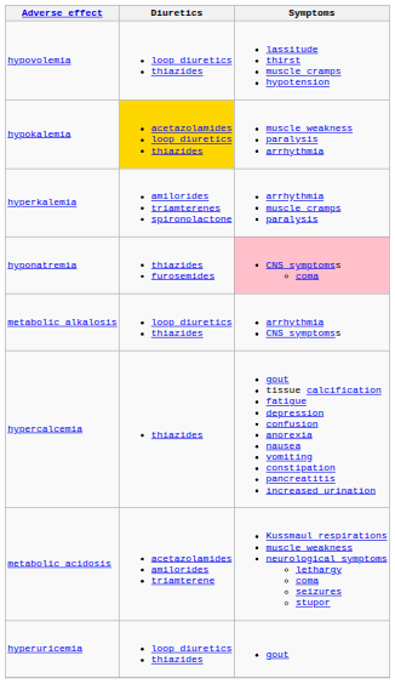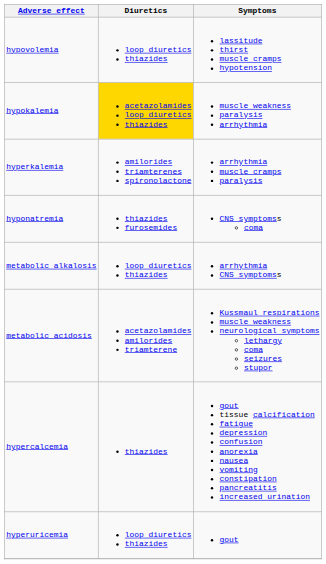hyponatremia | Symptoms: pink background -> no background
rows swapped: metabolic acidosis <-> hypercalcemia
